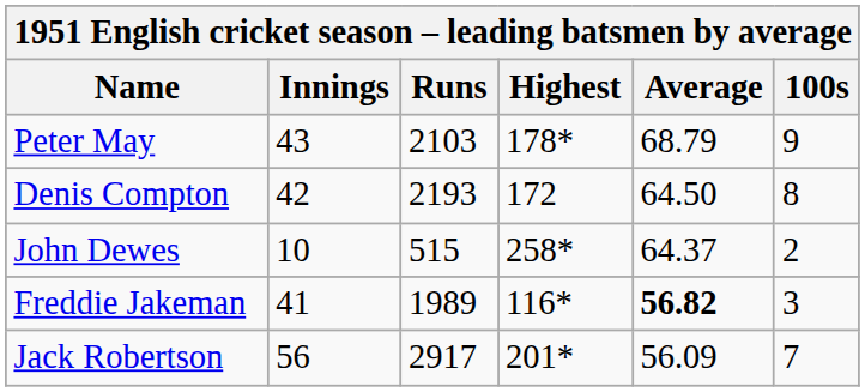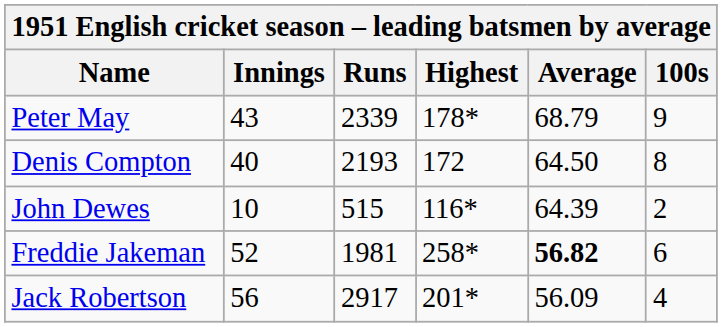Peter May | Runs: 2103 -> 2339
Denis Compton | Innings: 42 -> 40
John Dewes | Highest: 258* -> 116*
John Dewes | Average: 64.37 -> 64.39
Freddie Jakeman | Innings: 41 -> 52
Freddie Jakeman | Runs: 1989 -> 1981
Freddie Jakeman | Highest: 116* -> 258*
Freddie Jakeman | 100s: 3 -> 6
Jack Robertson | 100s: 7 -> 4
